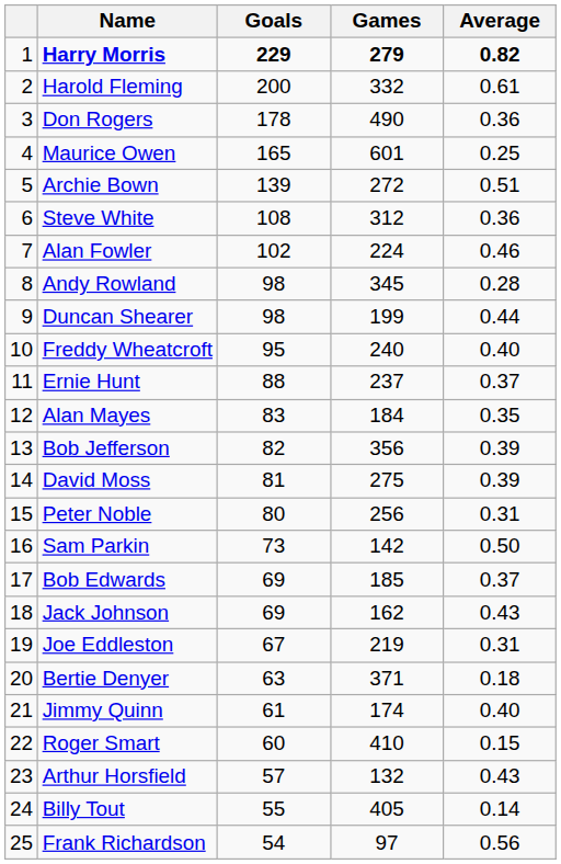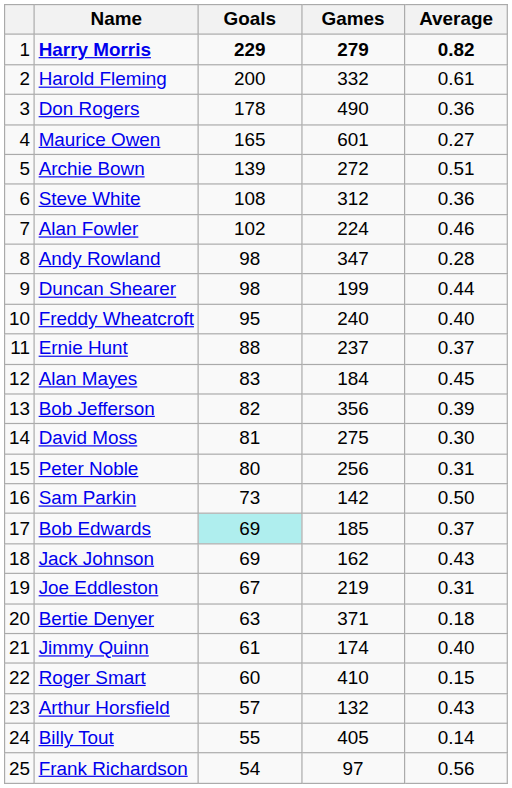Maurice Owen | Average: 0.25 -> 0.27
Andy Rowland | Games: 345 -> 347
Alan Mayes | Average: 0.35 -> 0.45
David Moss | Average: 0.39 -> 0.30
Bob Edwards | Goals: no background -> paleturquoise background
